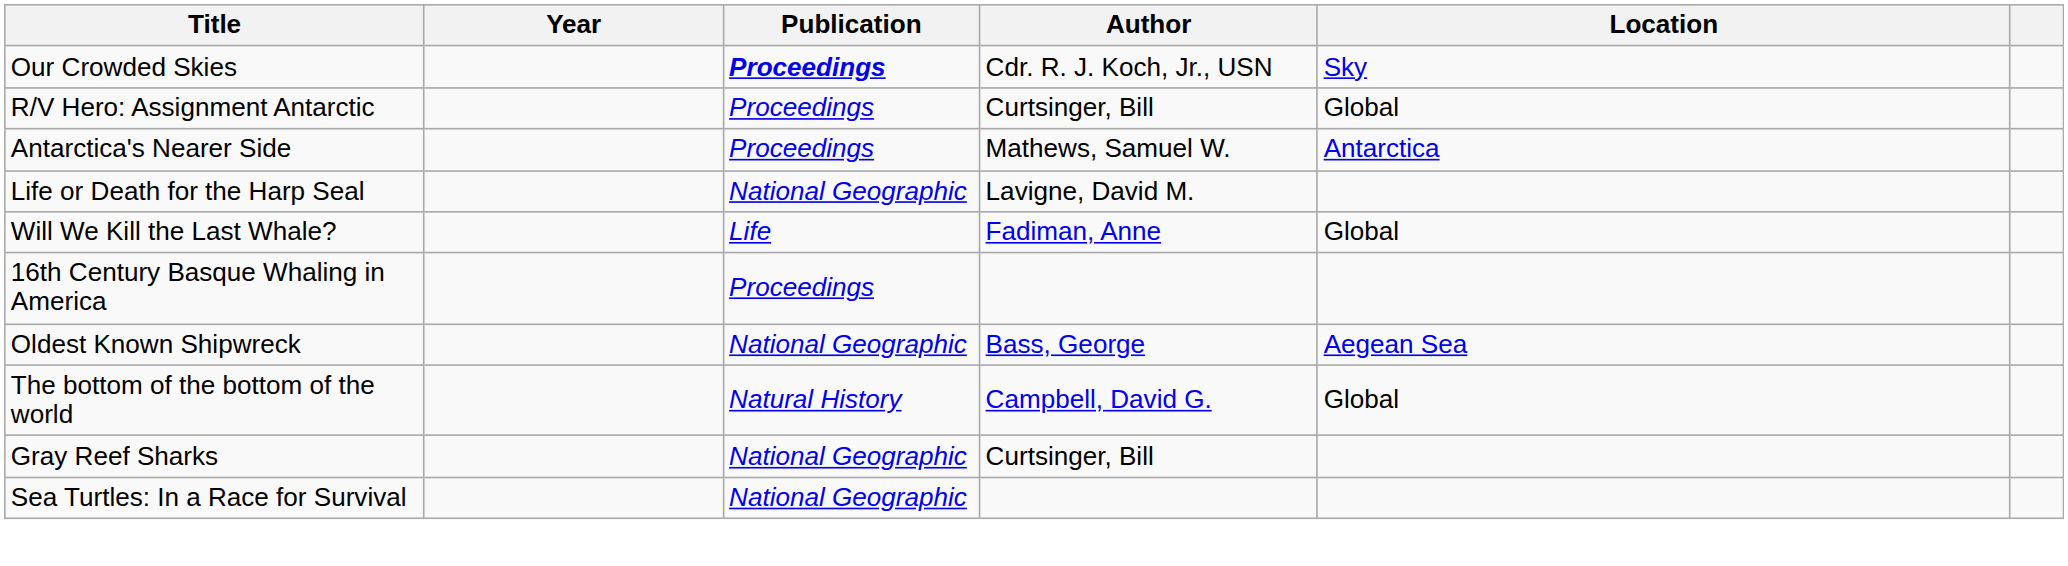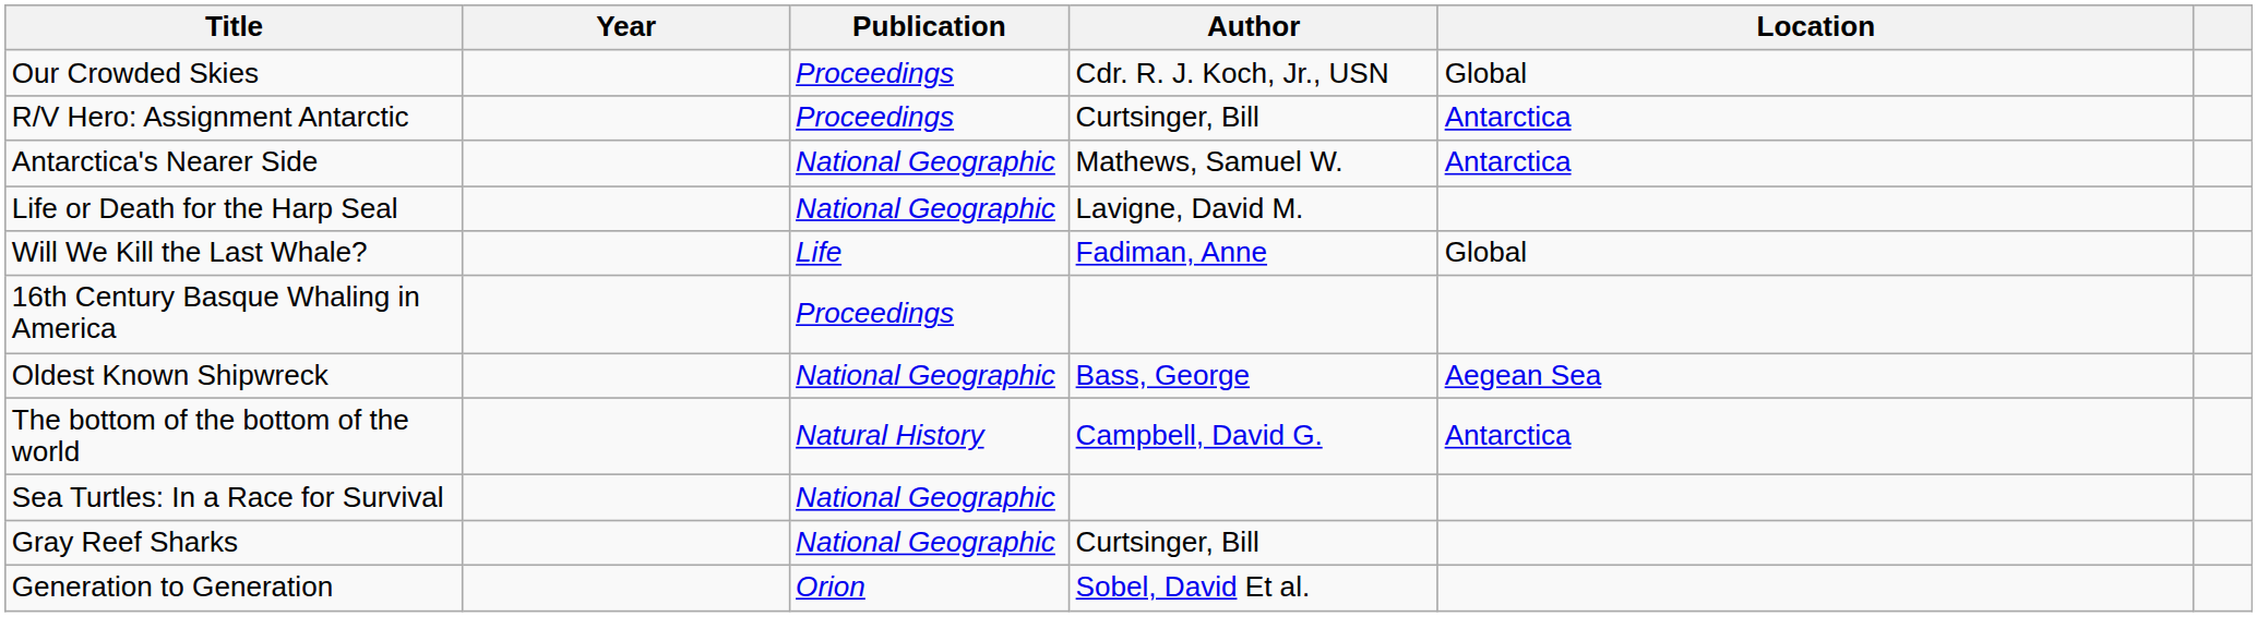Our Crowded Skies | Publication: bold -> normal
Our Crowded Skies | Location: Sky -> Global
R/V Hero: Assignment Antarctic | Location: Global -> Antarctica
Antarctica's Nearer Side | Publication: Proceedings -> National Geographic
The bottom of the bottom of the world | Location: Global -> Antarctica
rows swapped: Sea Turtles: In a Race for Survival <-> Gray Reef Sharks
+ row: Generation to Generation | Orion | Sobel, David Et al.
